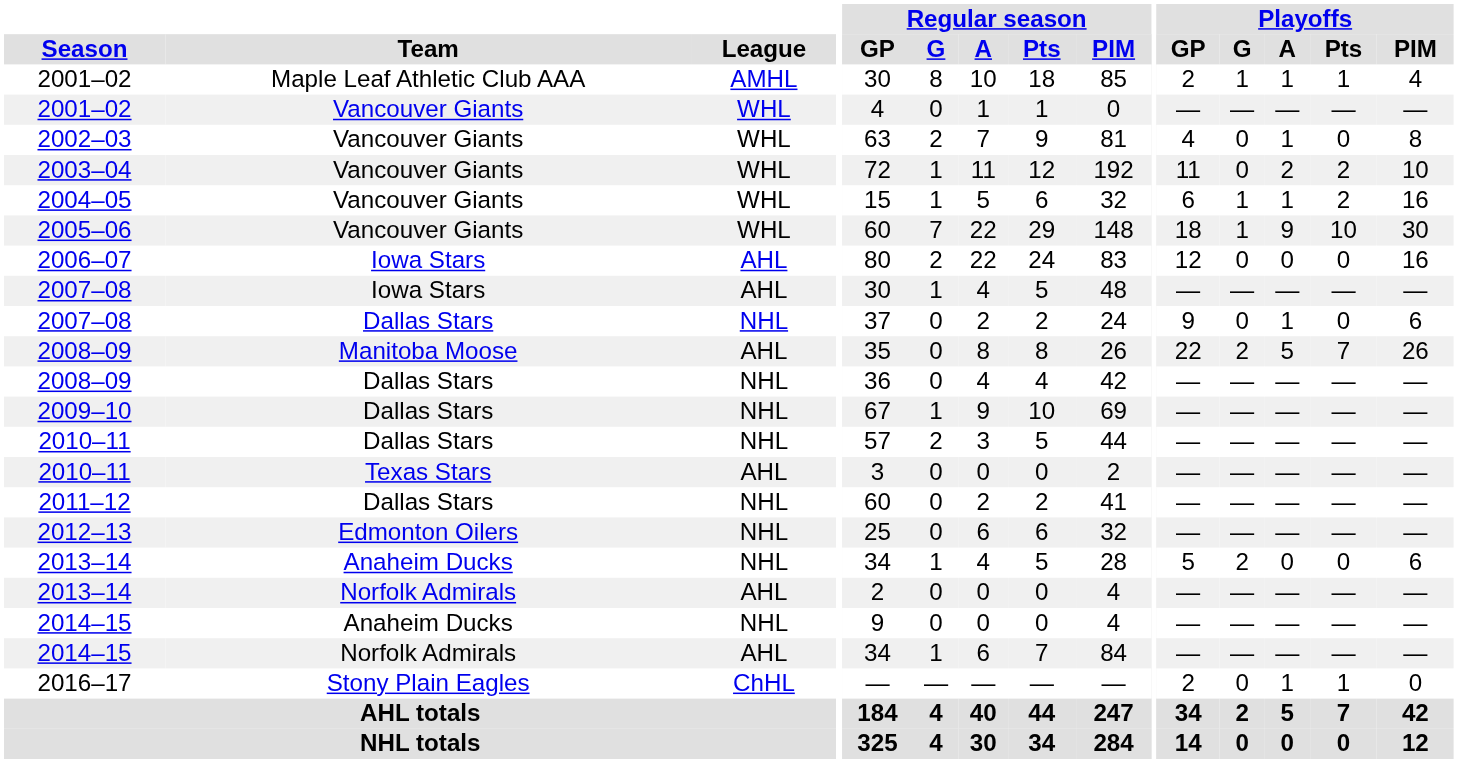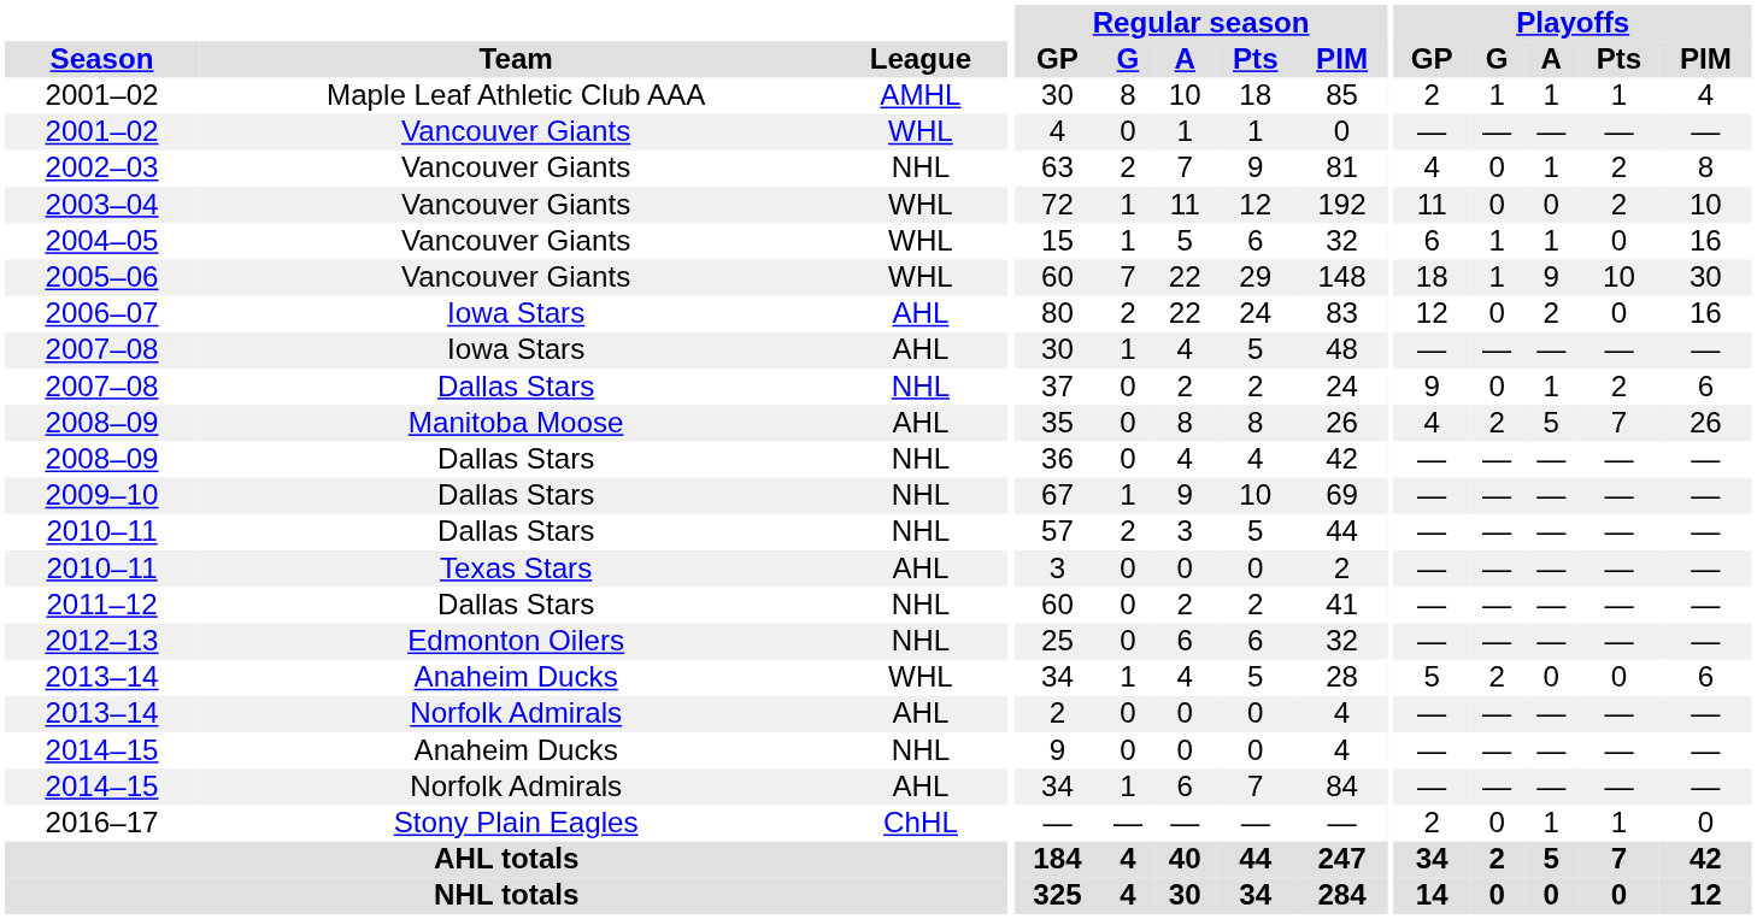2002–03 | League: WHL -> NHL
2002–03 | Playoffs / Pts: 0 -> 2
2003–04 | Playoffs / A: 2 -> 0
2004–05 | Playoffs / Pts: 2 -> 0
2006–07 | Playoffs / A: 0 -> 2
2007–08 / Dallas Stars | Playoffs / Pts: 0 -> 2
2008–09 / Manitoba Moose | Playoffs / GP: 22 -> 4
2013–14 / Anaheim Ducks | League: NHL -> WHL
